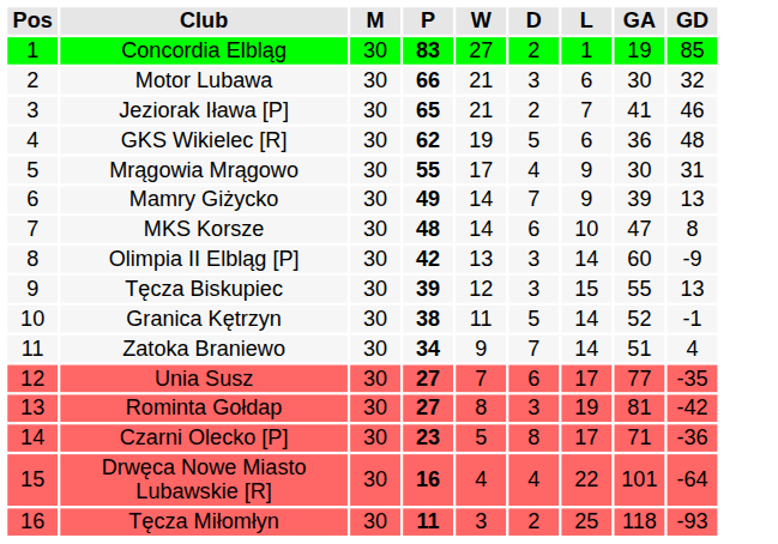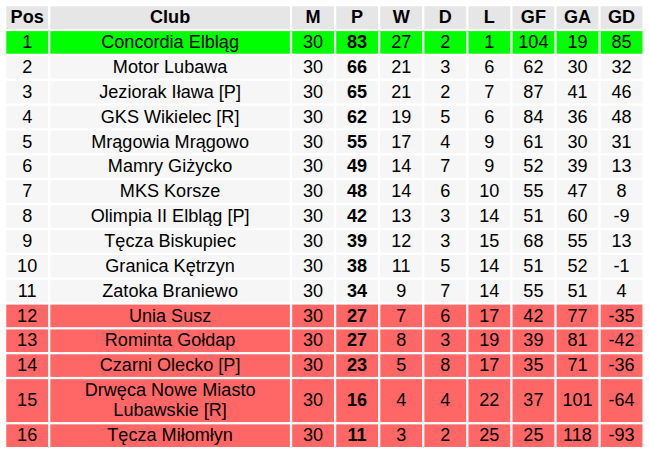+ column: GF | 104 | 62 | 87 | 84 | 61 | 52 | 55 | 51 | 68 | 51 | 55 | 42 | 39 | 35 | 37 | 25
